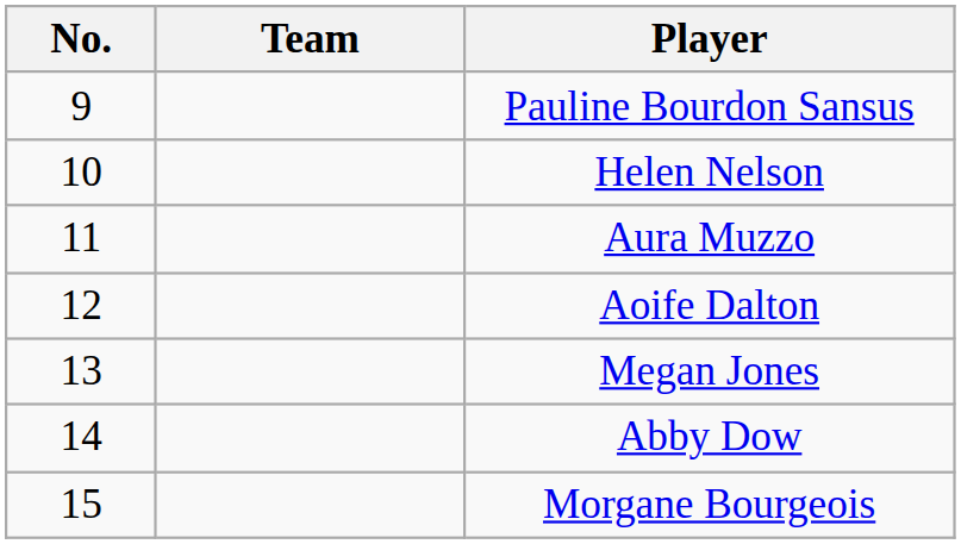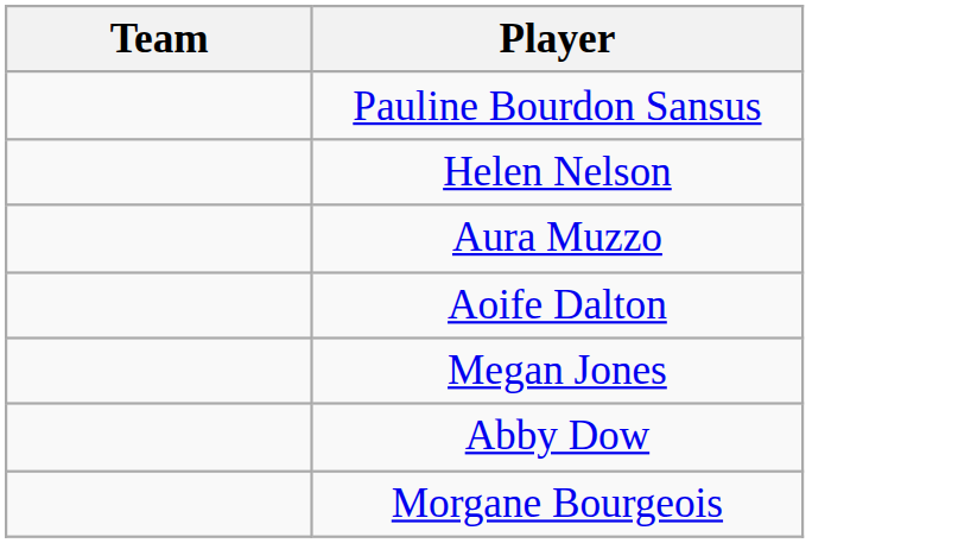- column: No. | 9 | 10 | 11 | 12 | 13 | 14 | 15
